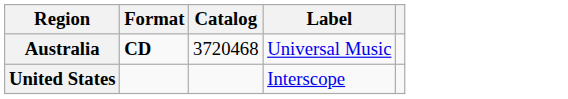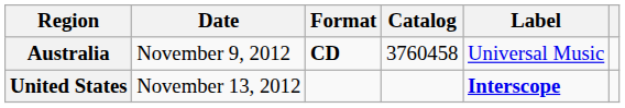+ column: Date | November 9, 2012 | November 13, 2012
Australia | Catalog: 3720468 -> 3760458
United States | Label: normal -> bold
